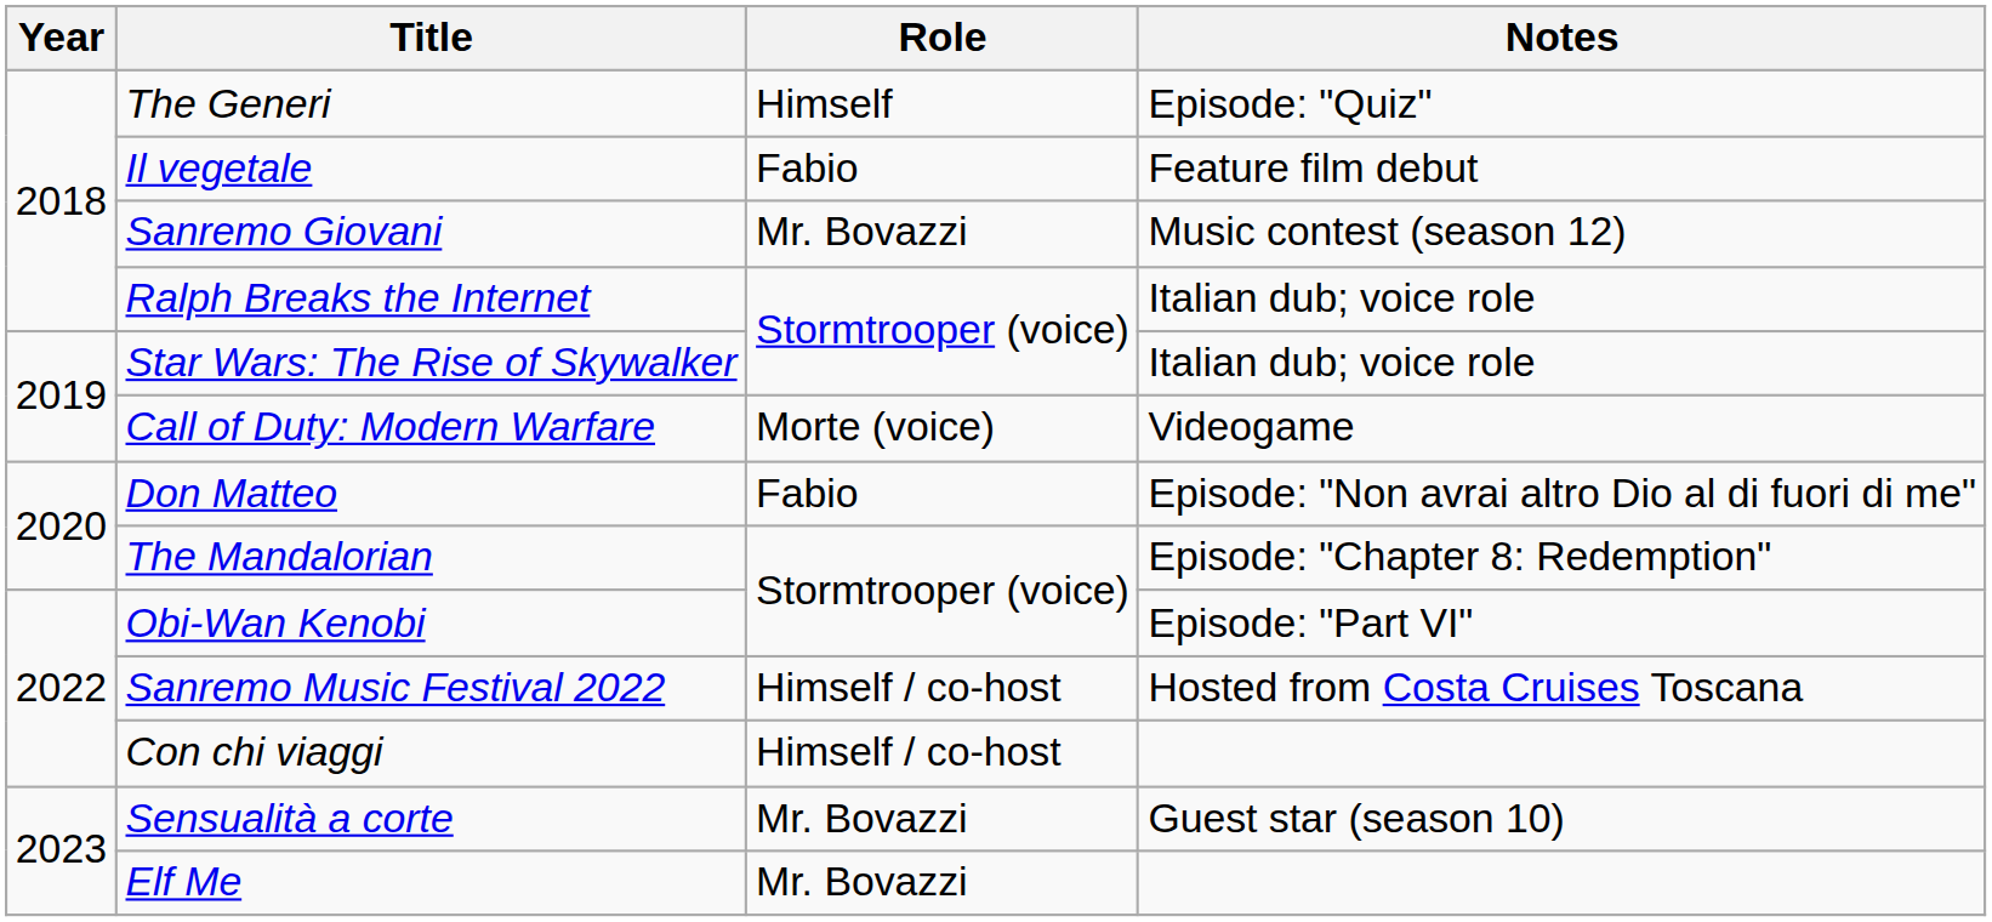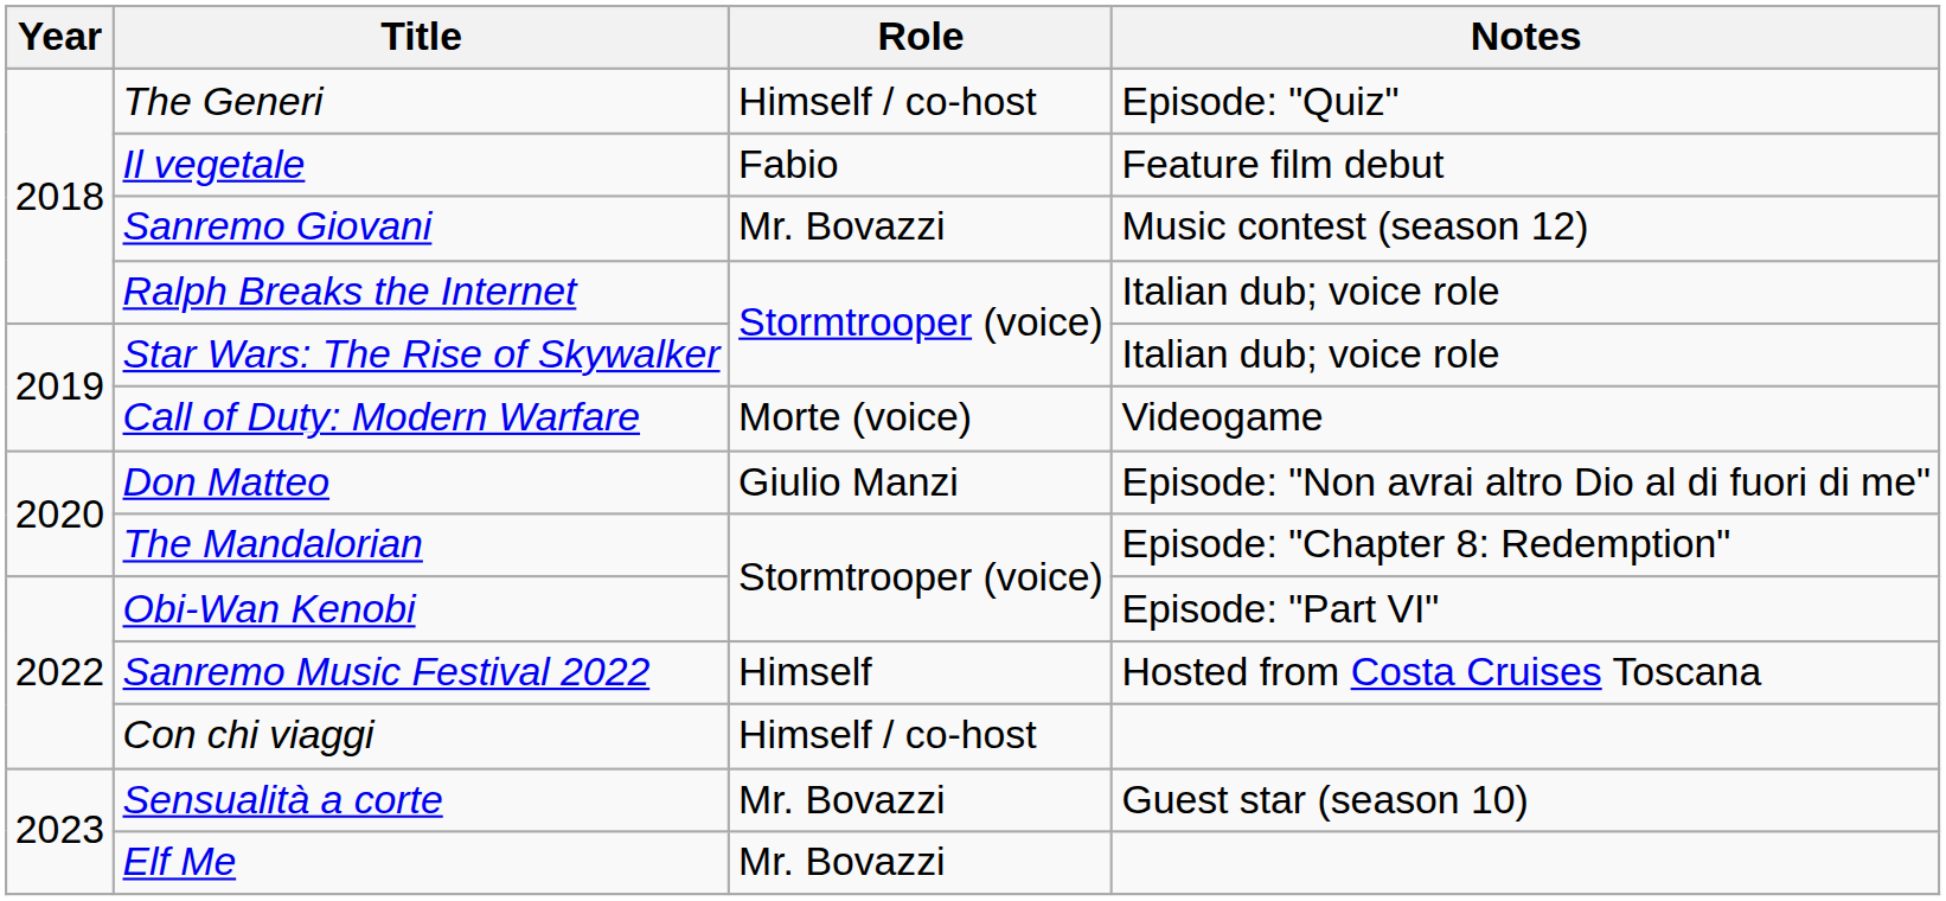The Generi | Role: Himself -> Himself / co-host
Don Matteo | Role: Fabio -> Giulio Manzi
Sanremo Music Festival 2022 | Role: Himself / co-host -> Himself
